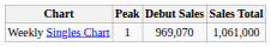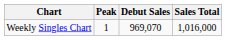Weekly Singles Chart | Sales Total: 1,061,000 -> 1,016,000
